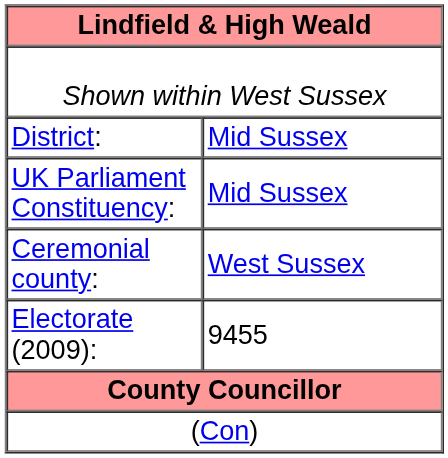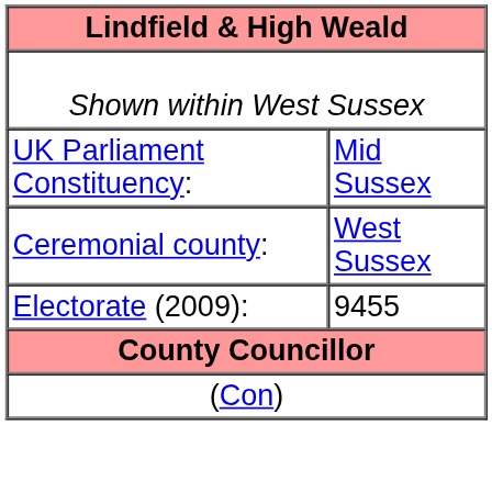- row: District: | Mid Sussex
